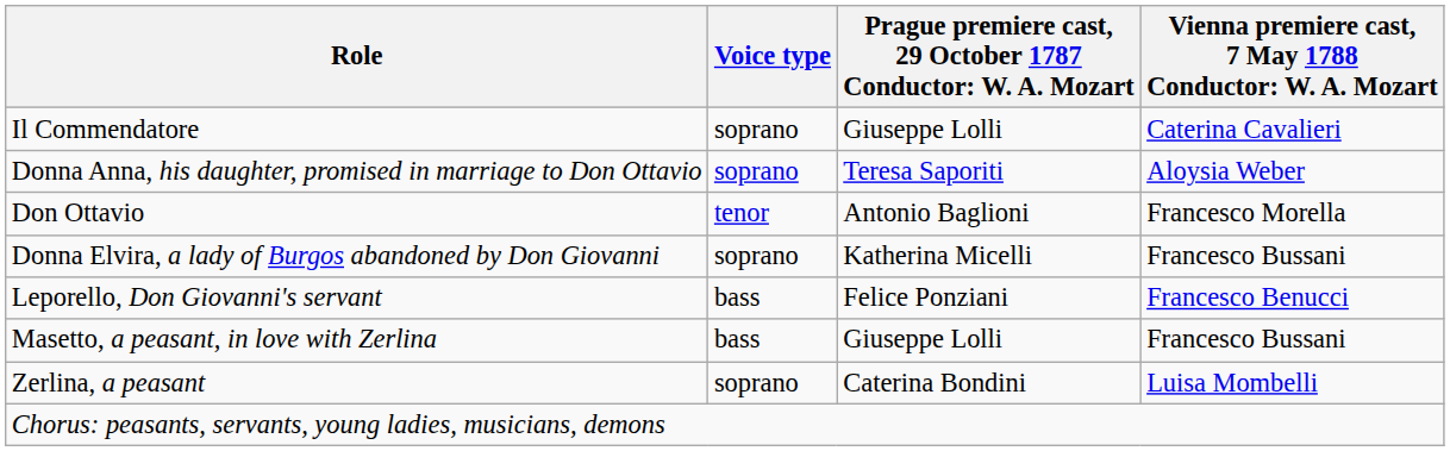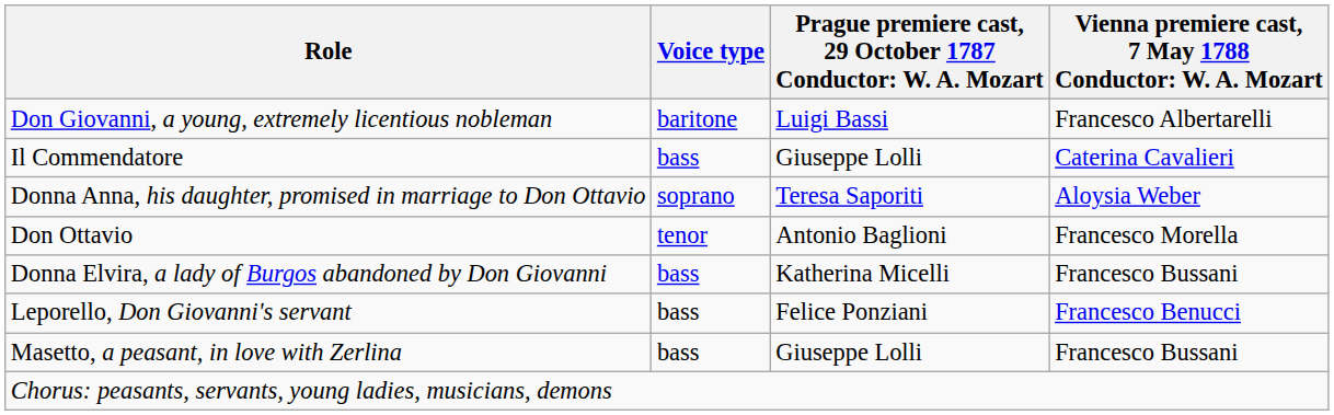+ row: Don Giovanni, a young, extremely licentious nobleman | baritone | Luigi Bassi | Francesco Albertarelli
Il Commendatore | Voice type: soprano -> bass
Donna Elvira, a lady of Burgos abandoned by Don Giovanni | Voice type: soprano -> bass
- row: Zerlina, a peasant | soprano | Caterina Bondini | Luisa Mombelli
